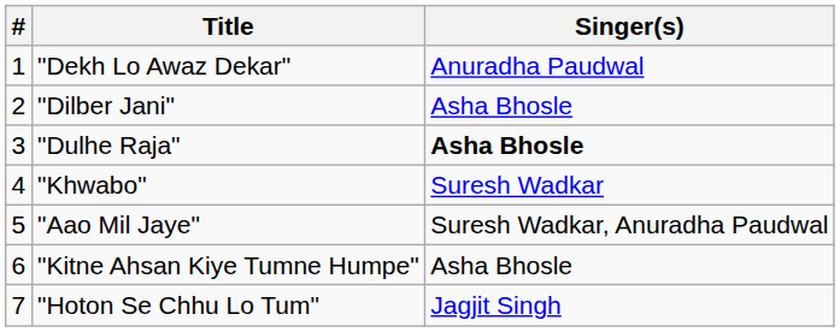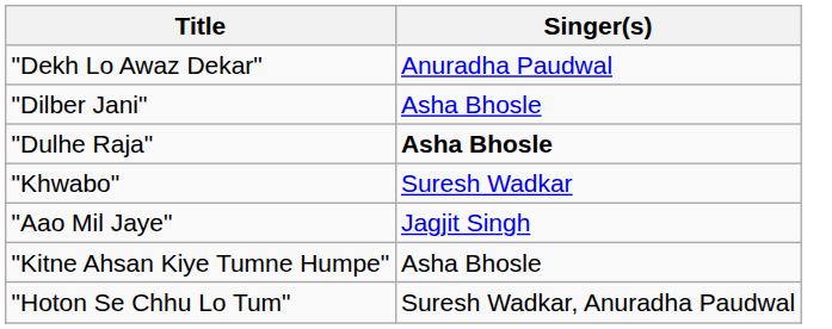- column: # | 1 | 2 | 3 | 4 | 5 | 6 | 7
"Aao Mil Jaye" | Singer(s): Suresh Wadkar, Anuradha Paudwal -> Jagjit Singh
"Hoton Se Chhu Lo Tum" | Singer(s): Jagjit Singh -> Suresh Wadkar, Anuradha Paudwal
